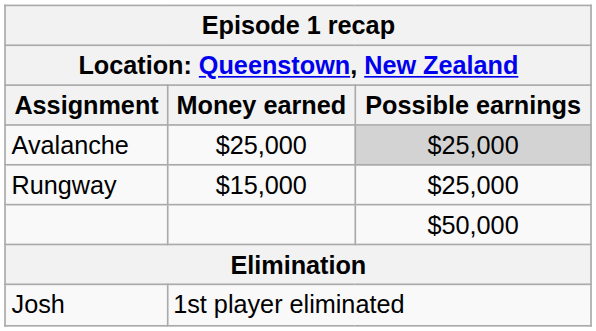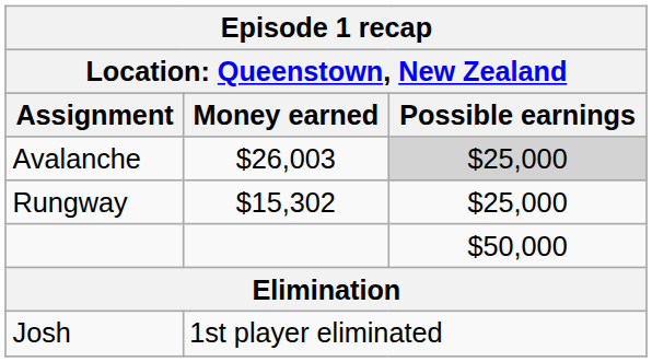Avalanche | Money earned: $25,000 -> $26,003
Rungway | Money earned: $15,000 -> $15,302
